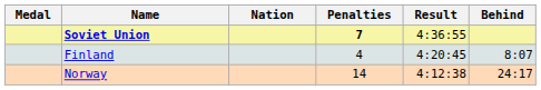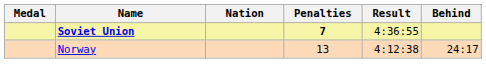- row: Finland | 4 | 4:20:45 | 8:07
Norway | Penalties: 14 -> 13
